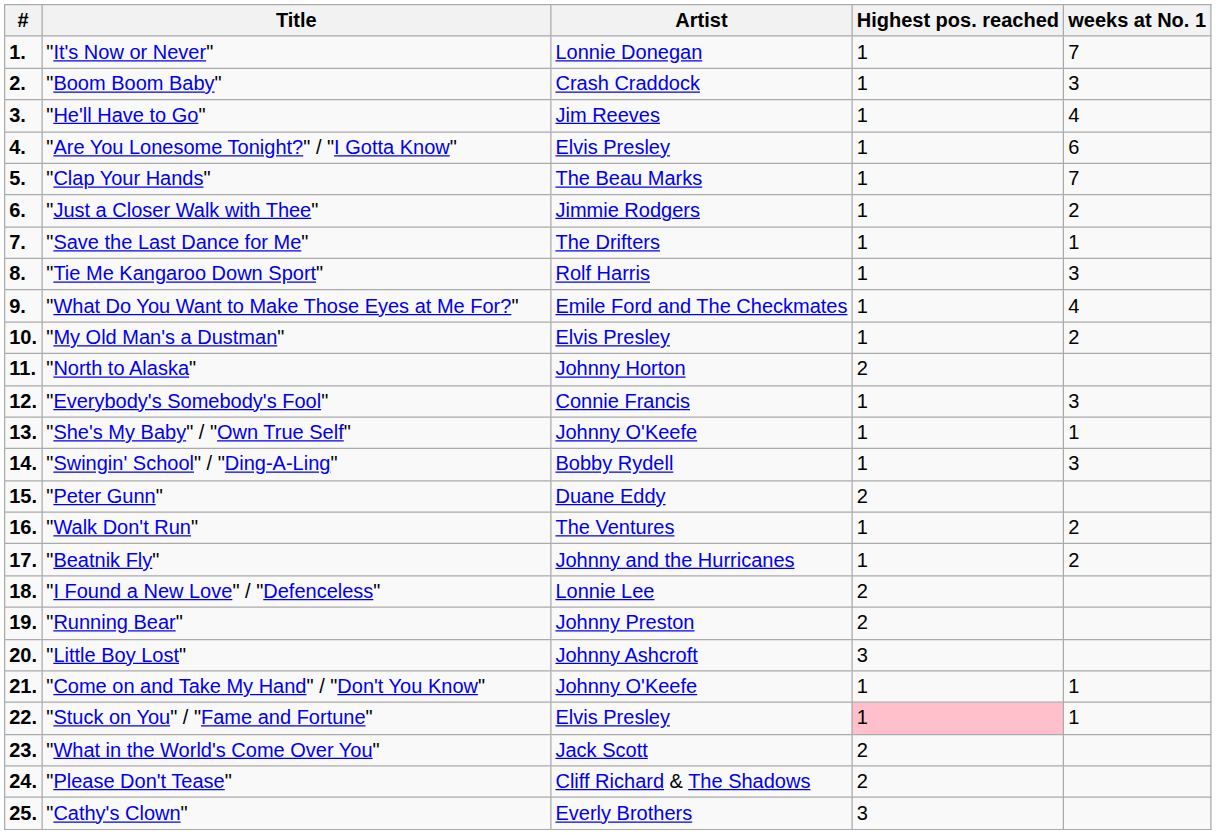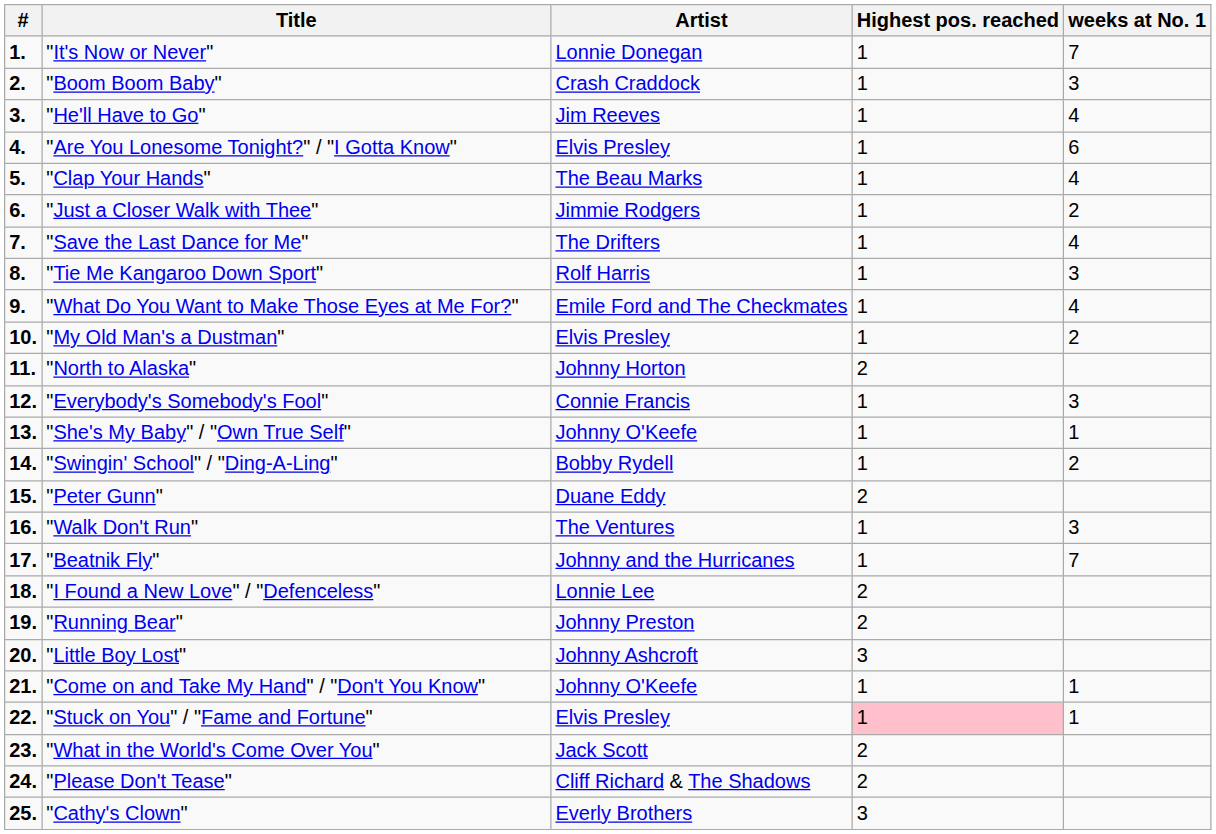"Clap Your Hands" | weeks at No. 1: 7 -> 4
"Save the Last Dance for Me" | weeks at No. 1: 1 -> 4
"Swingin' School" / "Ding-A-Ling" | weeks at No. 1: 3 -> 2
"Walk Don't Run" | weeks at No. 1: 2 -> 3
"Beatnik Fly" | weeks at No. 1: 2 -> 7
